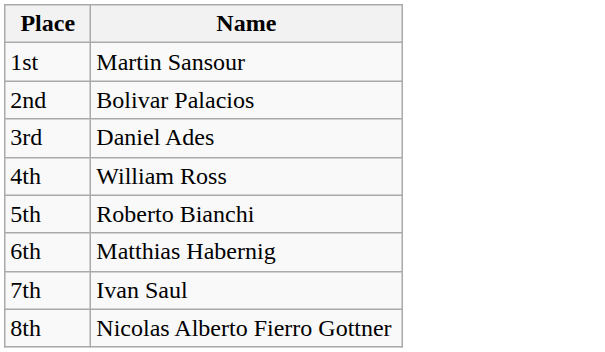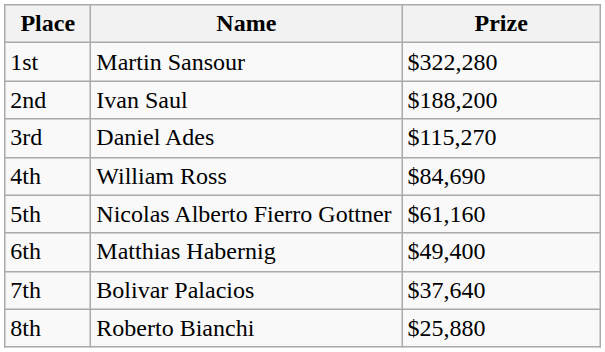+ column: Prize | $322,280 | $188,200 | $115,270 | $84,690 | $61,160 | $49,400 | $37,640 | $25,880
2nd | Name: Bolivar Palacios -> Ivan Saul
5th | Name: Roberto Bianchi -> Nicolas Alberto Fierro Gottner
7th | Name: Ivan Saul -> Bolivar Palacios
8th | Name: Nicolas Alberto Fierro Gottner -> Roberto Bianchi
